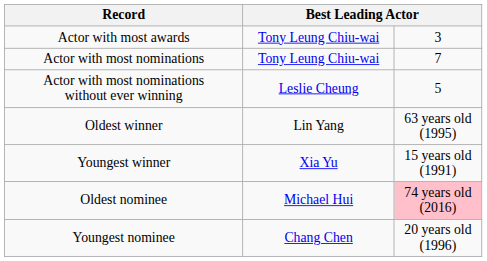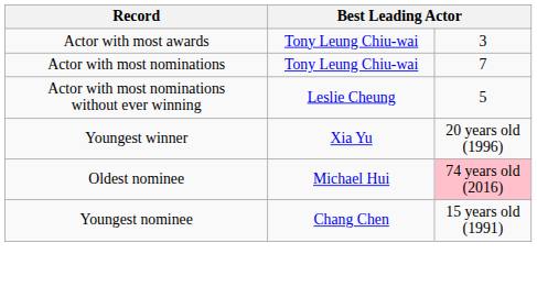- row: Oldest winner | Lin Yang | 63 years old (1995)
Youngest winner | column 3: 15 years old (1991) -> 20 years old (1996)
Youngest nominee | column 3: 20 years old (1996) -> 15 years old (1991)
